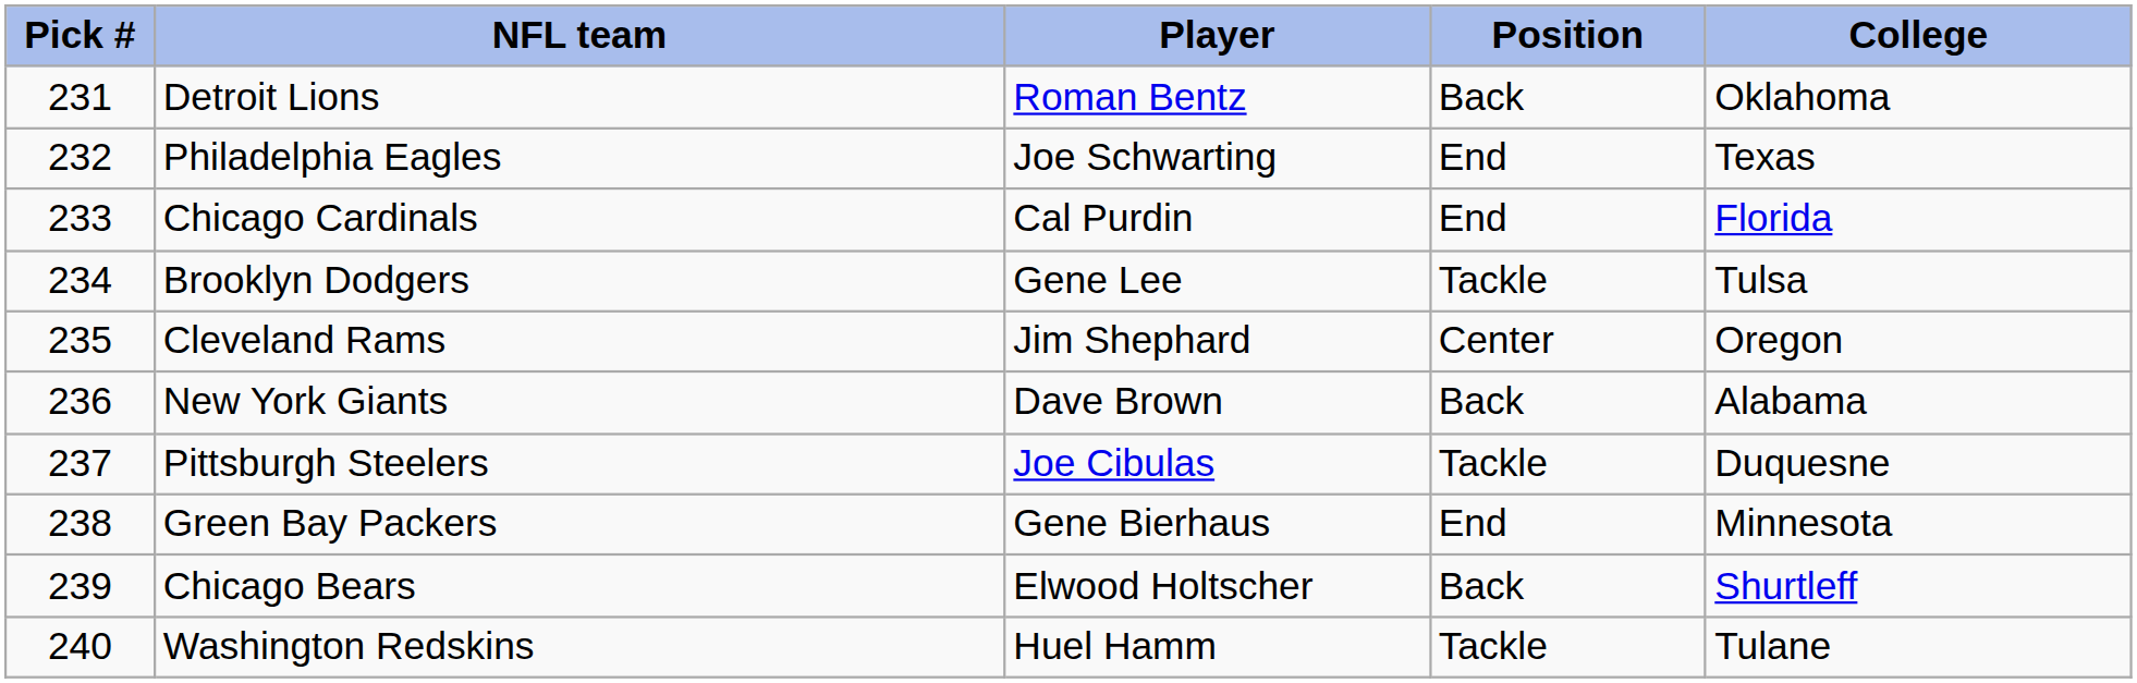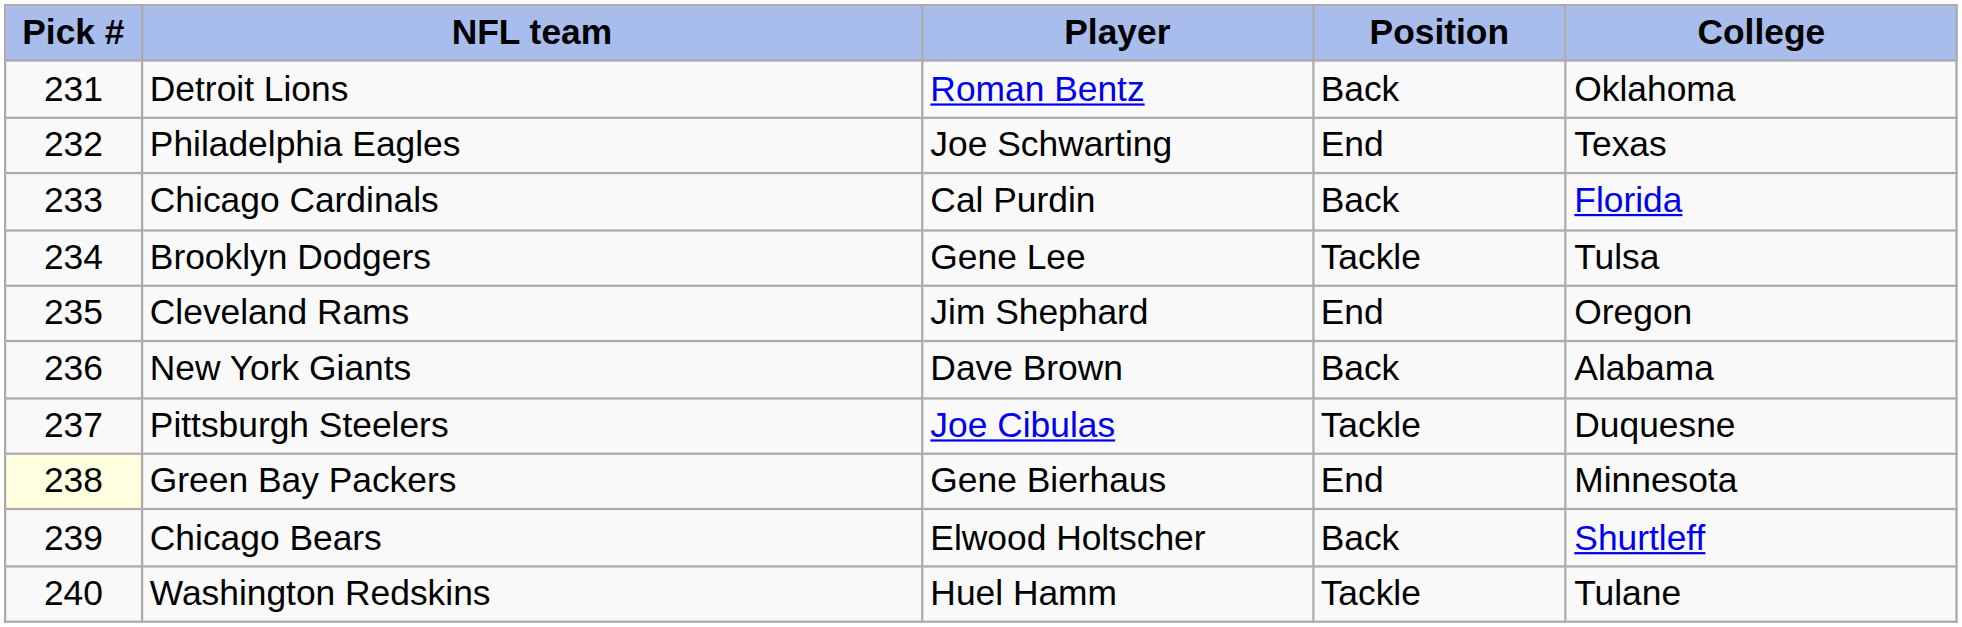Chicago Cardinals | Position: End -> Back
Cleveland Rams | Position: Center -> End
Green Bay Packers | Pick #: no background -> lightyellow background
